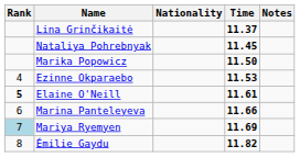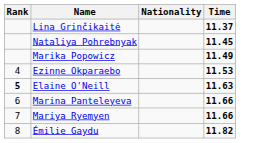- column: Notes
Marika Popowicz | Time: 11.50 -> 11.49
Elaine O'Neill | Time: 11.61 -> 11.63
Mariya Ryemyen | Rank: lightblue background -> no background
Mariya Ryemyen | Time: 11.69 -> 11.66
